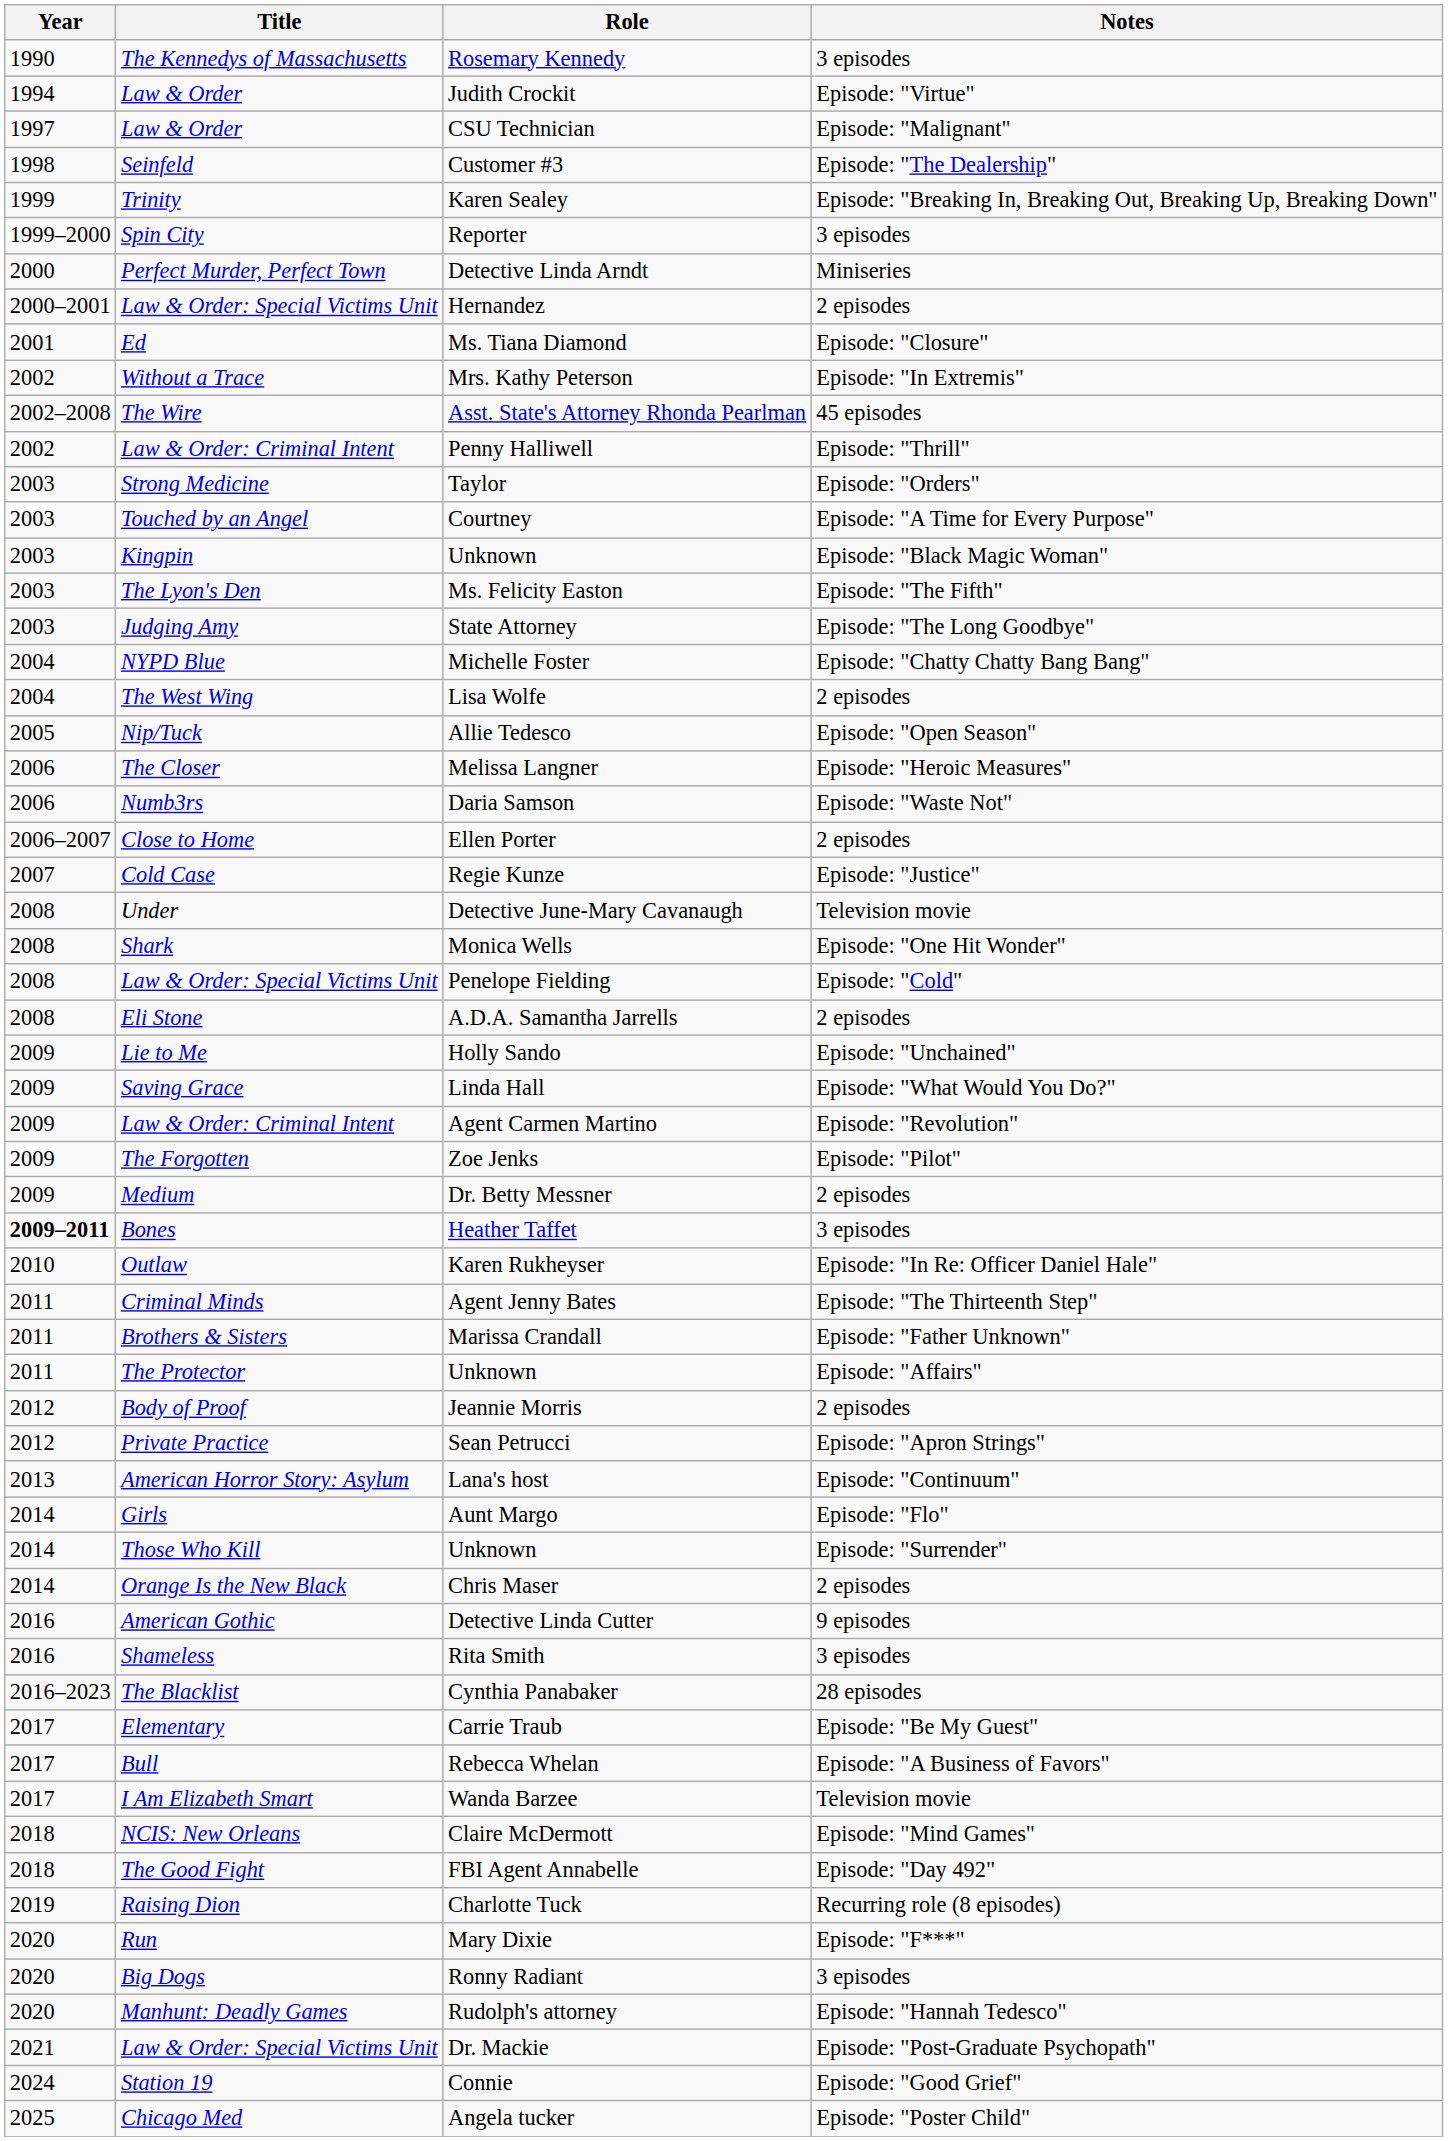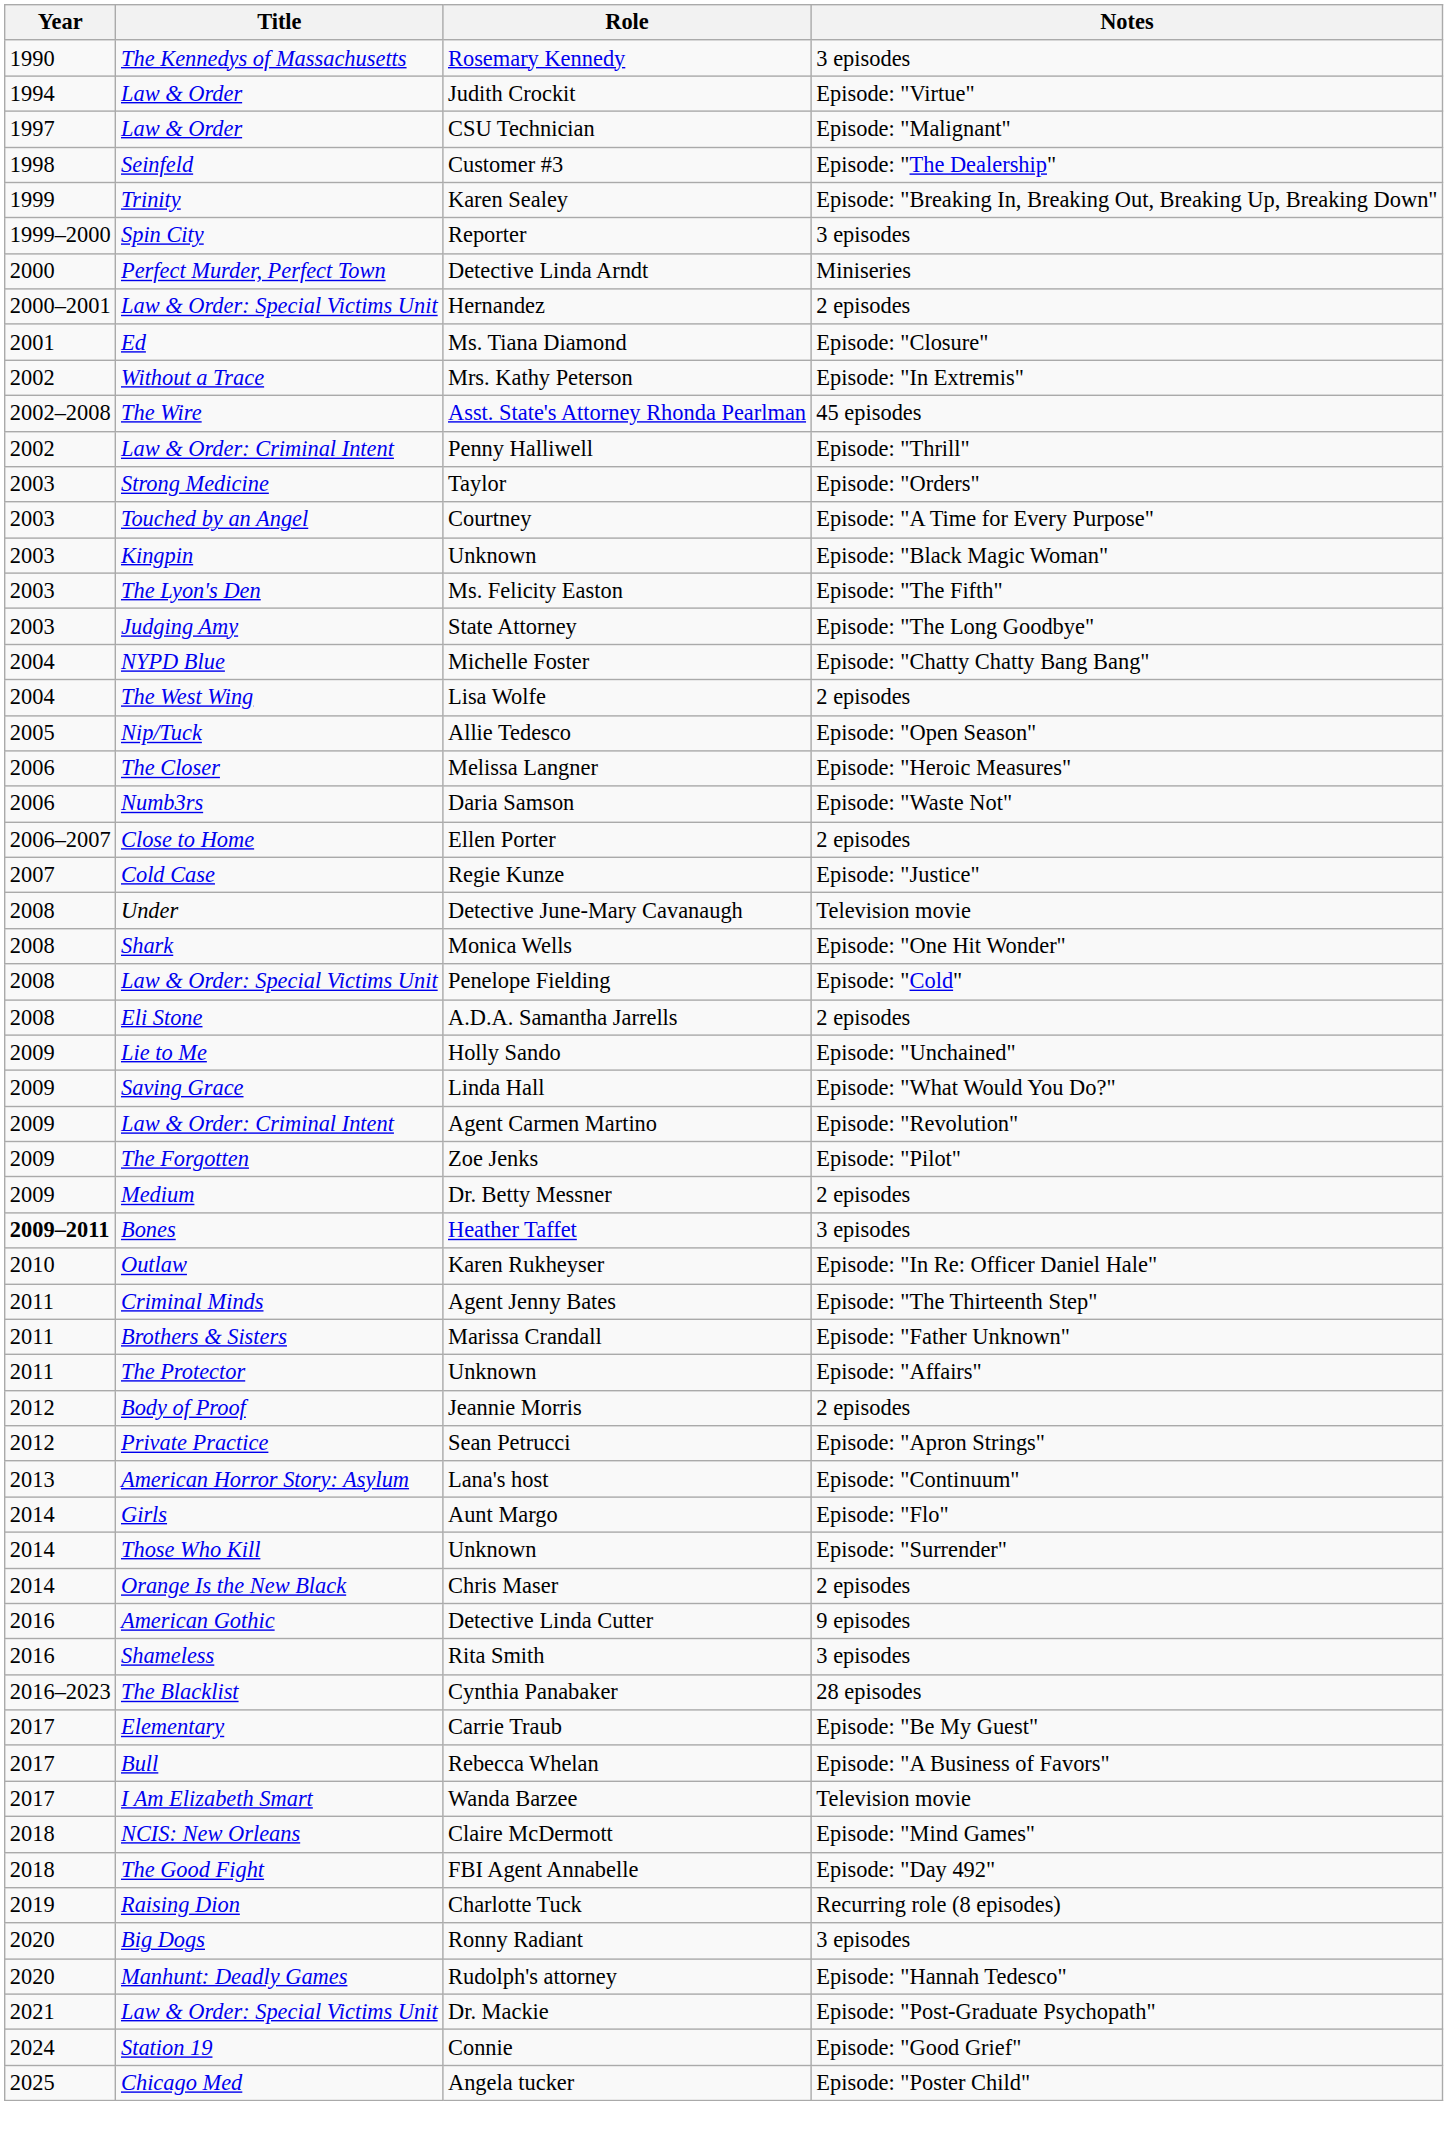- row: 2020 | Run | Mary Dixie | Episode: "F***"
